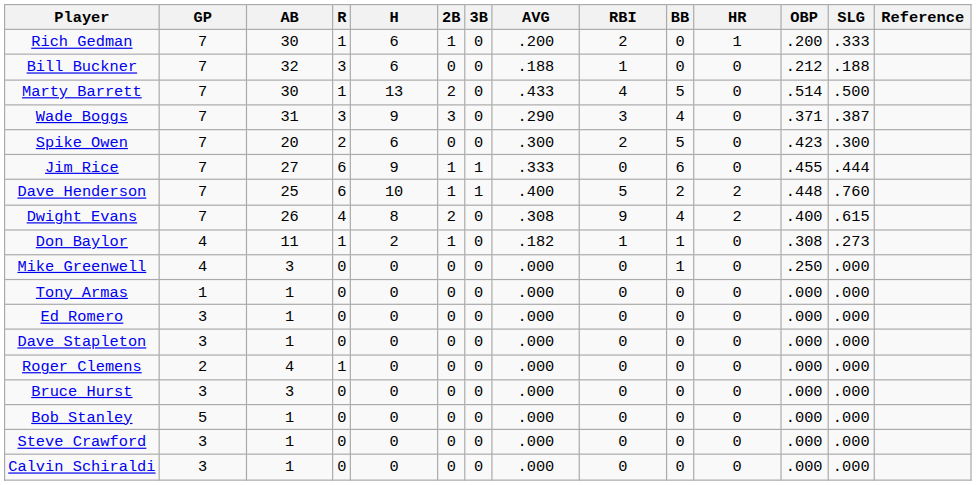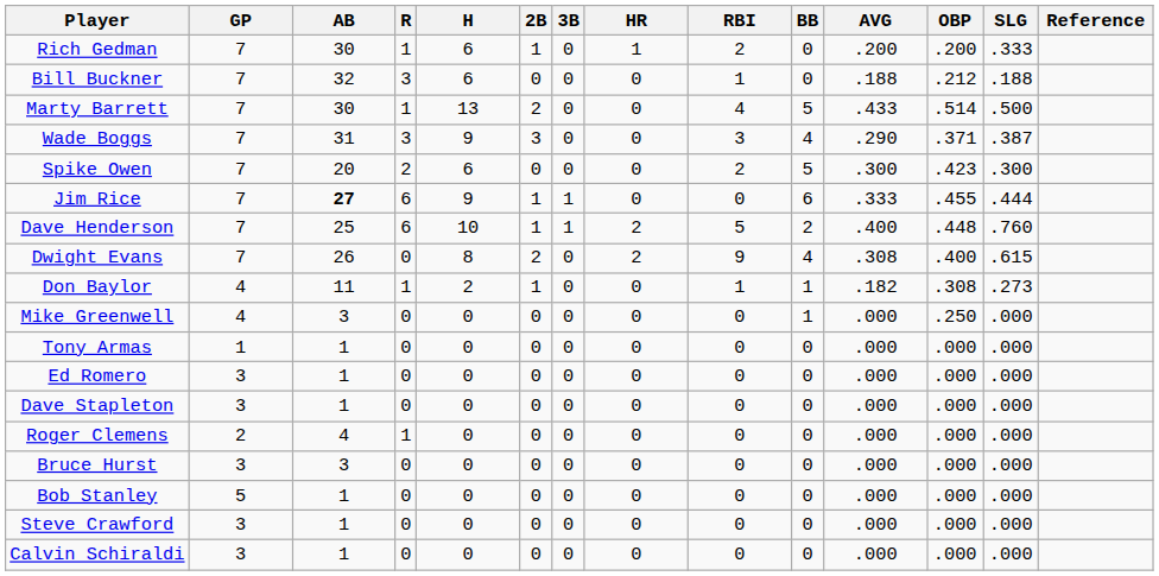columns swapped: HR <-> AVG
Jim Rice | AB: normal -> bold
Dwight Evans | R: 4 -> 0
